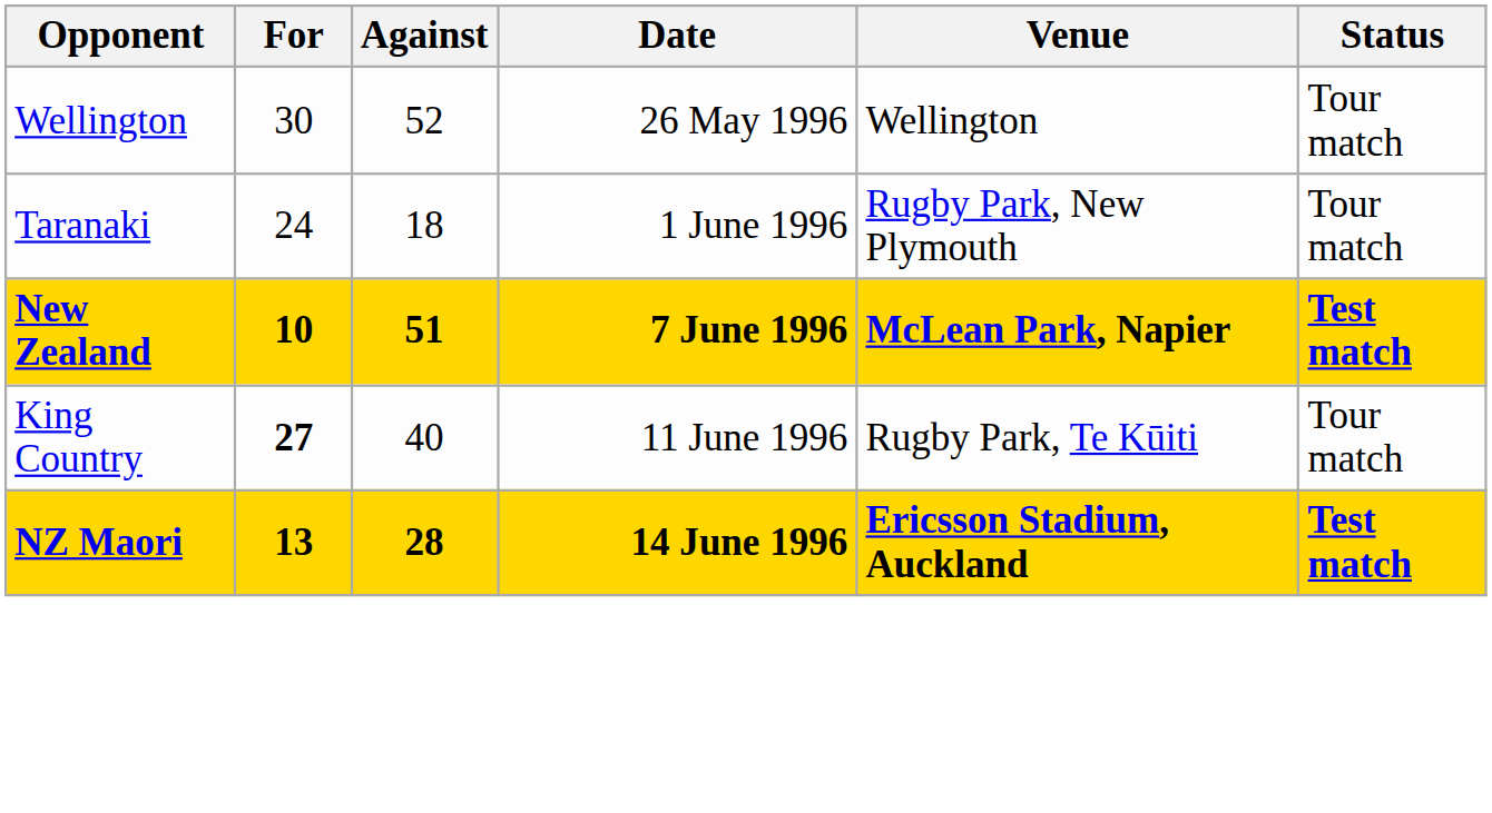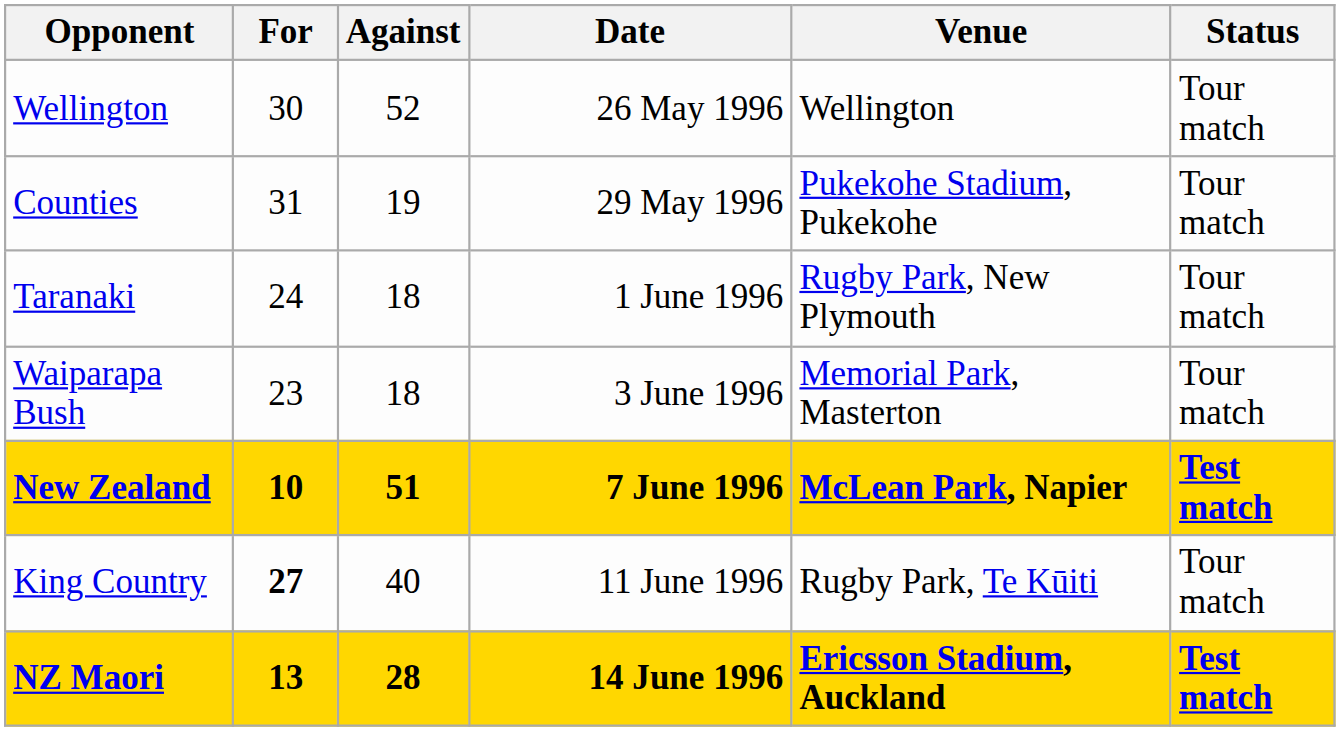+ row: Counties | 31 | 19 | 29 May 1996 | Pukekohe Stadium, Pukekohe | Tour match
+ row: Waiparapa Bush | 23 | 18 | 3 June 1996 | Memorial Park, Masterton | Tour match
